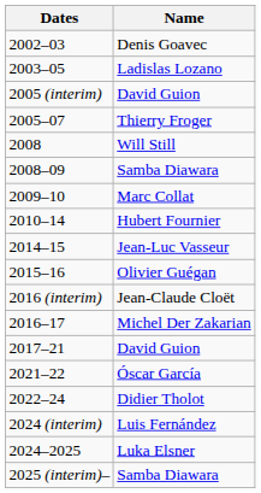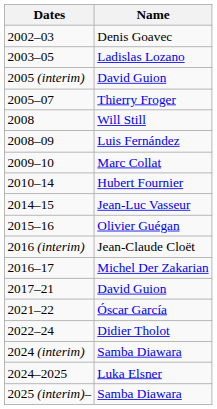2008–09 | Name: Samba Diawara -> Luis Fernández
2024 (interim) | Name: Luis Fernández -> Samba Diawara
